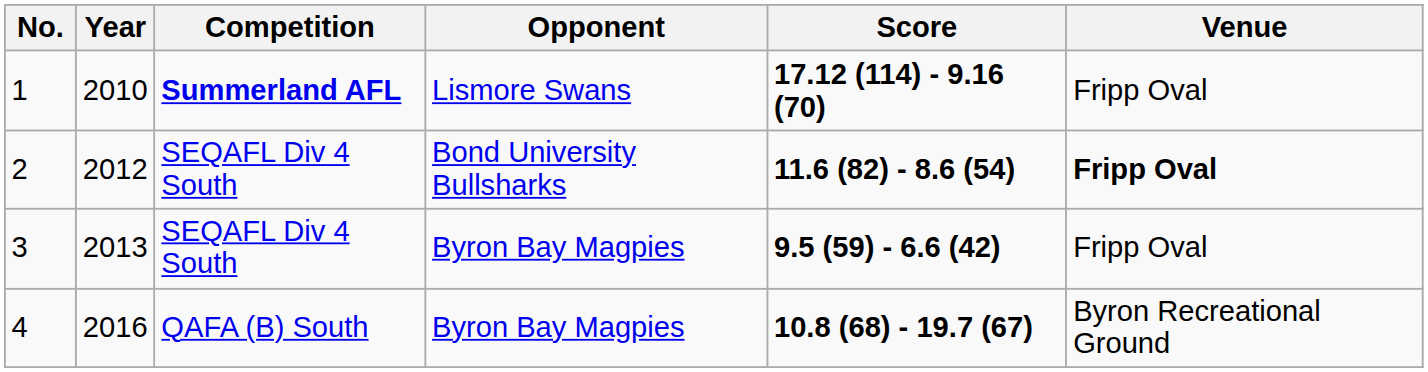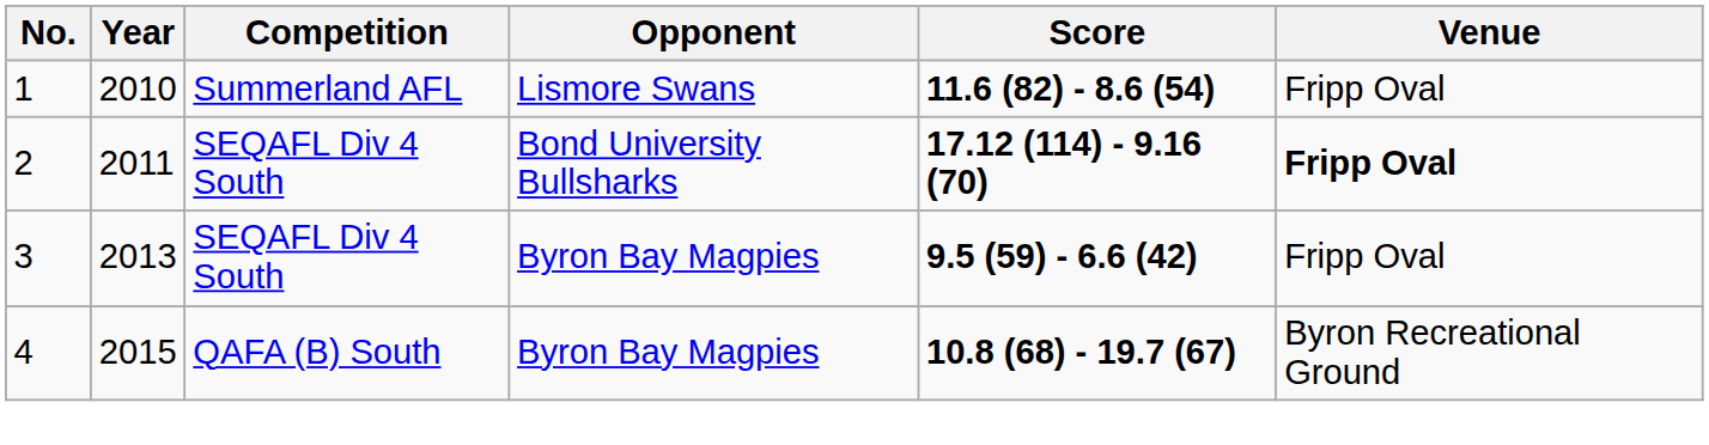1 | Competition: bold -> normal
1 | Score: 17.12 (114) - 9.16 (70) -> 11.6 (82) - 8.6 (54)
2 | Year: 2012 -> 2011
2 | Score: 11.6 (82) - 8.6 (54) -> 17.12 (114) - 9.16 (70)
4 | Year: 2016 -> 2015
